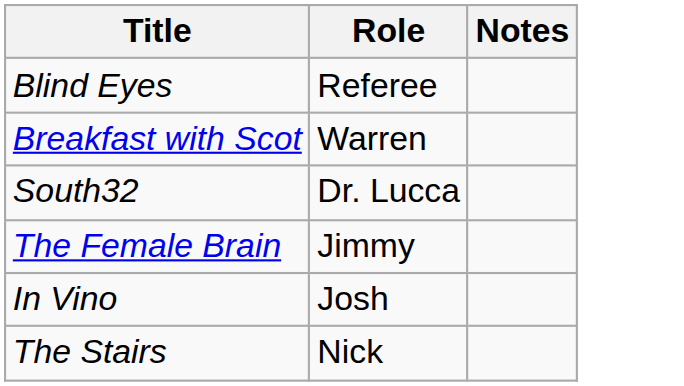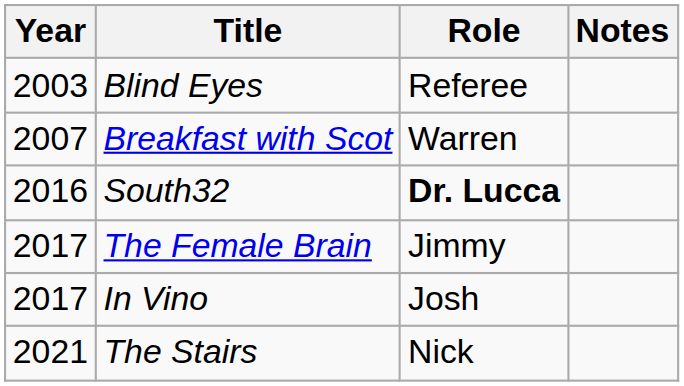+ column: Year | 2003 | 2007 | 2016 | 2017 | 2017 | 2021
South32 | Role: normal -> bold
